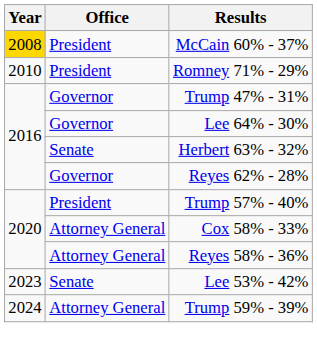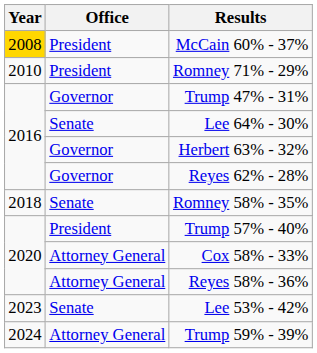Lee 64% - 30% | Office: Governor -> Senate
Herbert 63% - 32% | Office: Senate -> Governor
+ row: 2018 | Senate | Romney 58% - 35%
